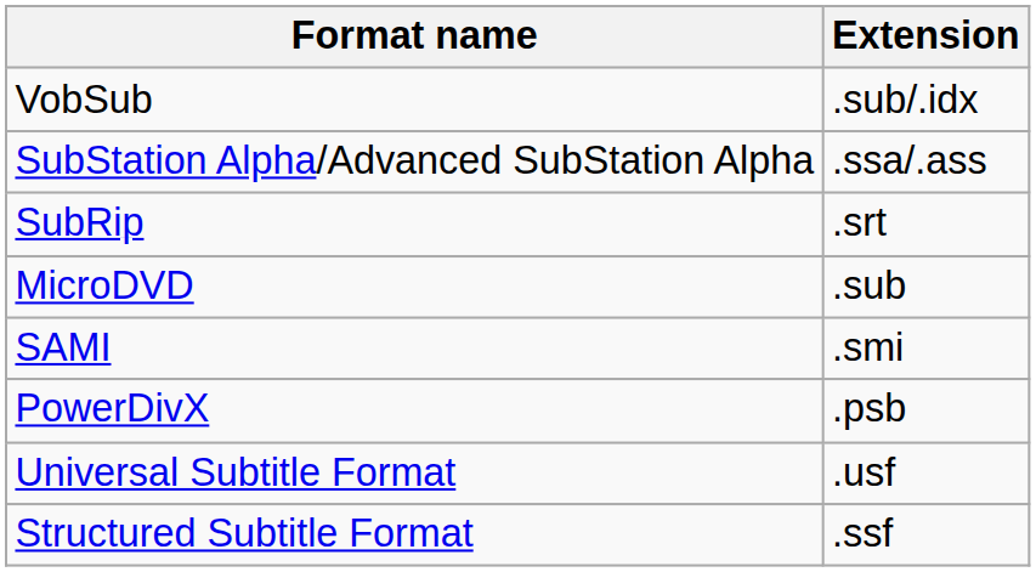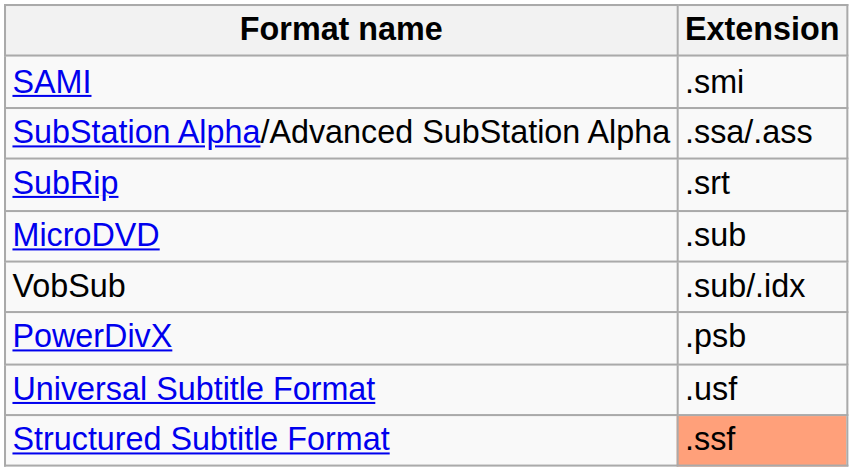rows swapped: VobSub <-> SAMI
Structured Subtitle Format | Extension: no background -> lightsalmon background
